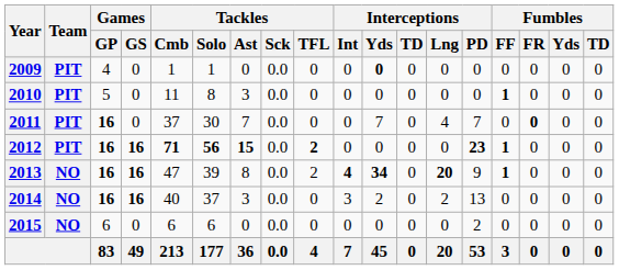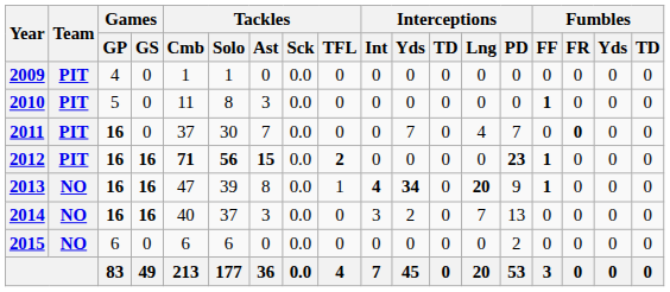2009 | Interceptions / Yds: bold -> normal
2013 | Tackles / TFL: 2 -> 1
2014 | Interceptions / Lng: 2 -> 7
